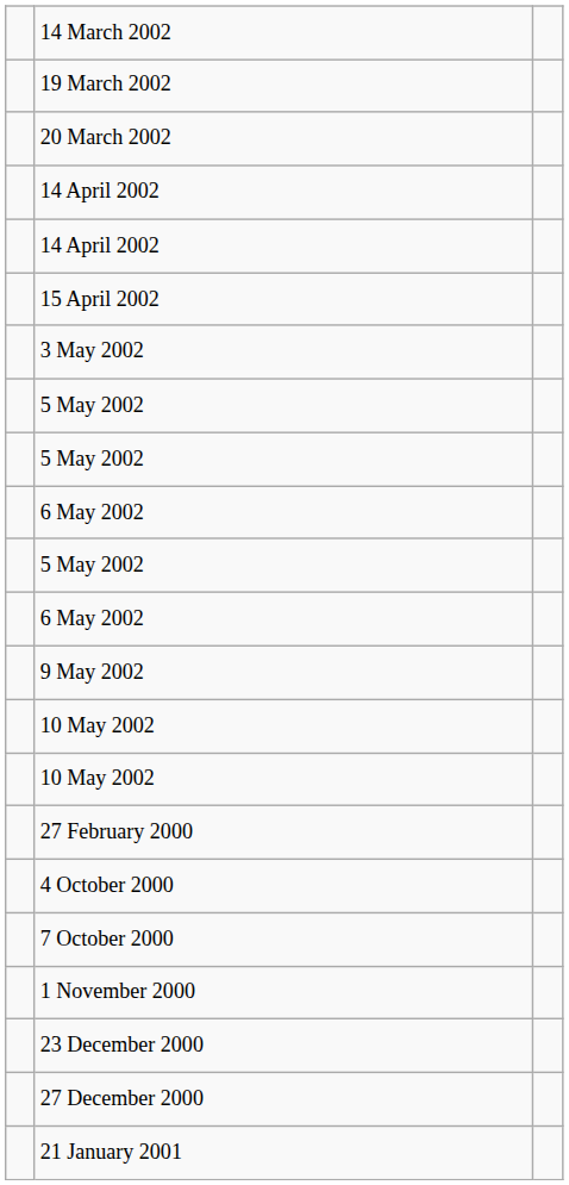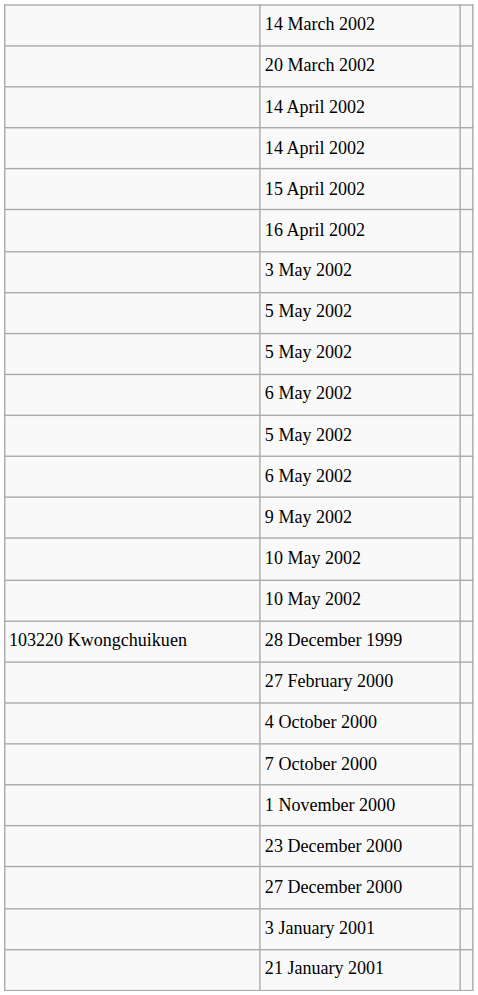- row: 19 March 2002
+ row: 16 April 2002
+ row: 103220 Kwongchuikuen | 28 December 1999
+ row: 3 January 2001
